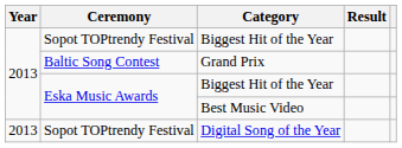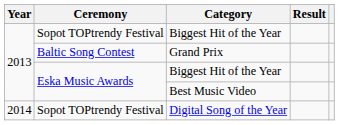Digital Song of the Year | Year: 2013 -> 2014
